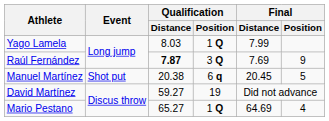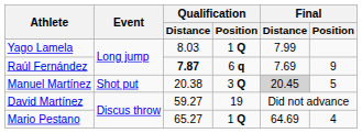Raúl Fernández | Qualification / Position: 3 Q -> 6 q
Manuel Martínez | Qualification / Position: 6 q -> 3 Q
Manuel Martínez | Final / Distance: no background -> lightgrey background
